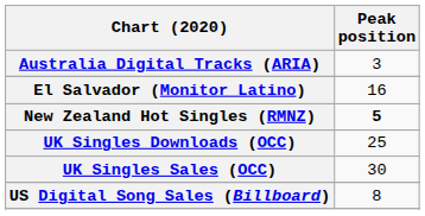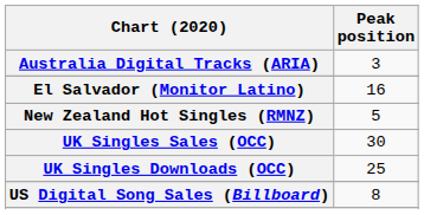New Zealand Hot Singles (RMNZ) | Peak position: bold -> normal
rows swapped: UK Singles Sales (OCC) <-> UK Singles Downloads (OCC)
